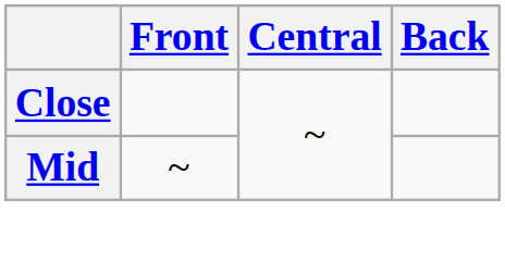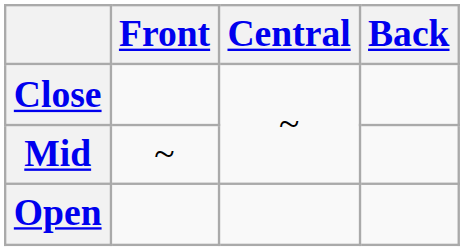+ row: Open
